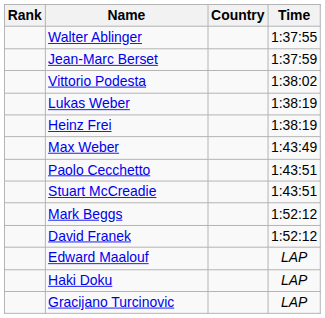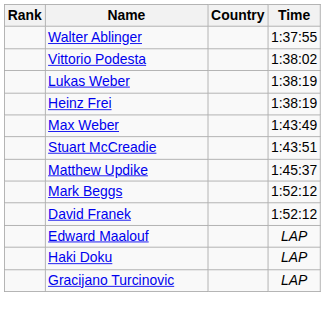- row: Jean-Marc Berset | 1:37:59
- row: Paolo Cecchetto | 1:43:51
+ row: Matthew Updike | 1:45:37
